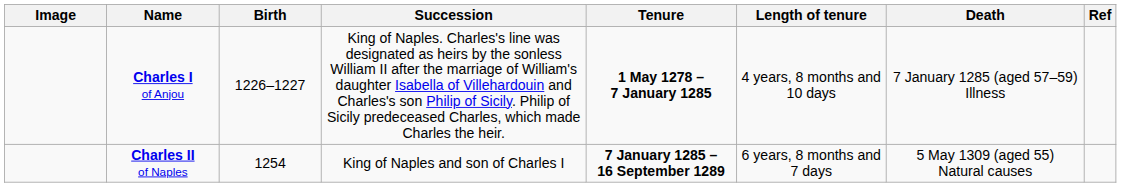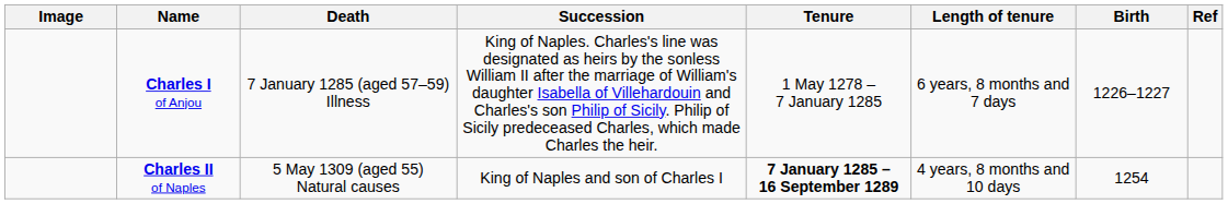columns swapped: Birth <-> Death
Charles I of Anjou | Tenure: bold -> normal
Charles I of Anjou | Length of tenure: 4 years, 8 months and 10 days -> 6 years, 8 months and 7 days
Charles II of Naples | Length of tenure: 6 years, 8 months and 7 days -> 4 years, 8 months and 10 days
